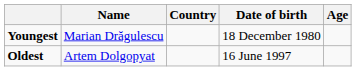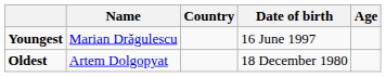Youngest | Date of birth: 18 December 1980 -> 16 June 1997
Oldest | Date of birth: 16 June 1997 -> 18 December 1980
